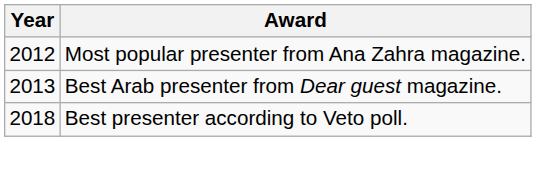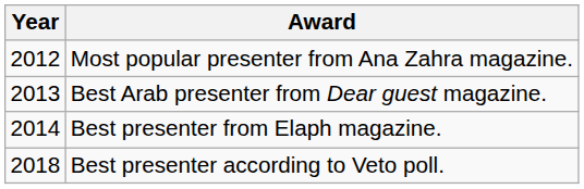+ row: 2014 | Best presenter from Elaph magazine.
